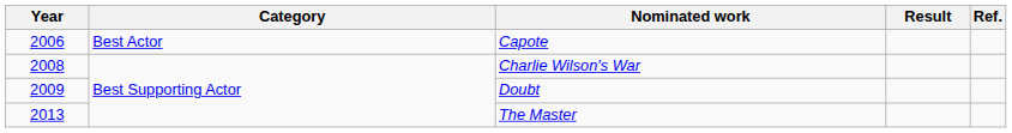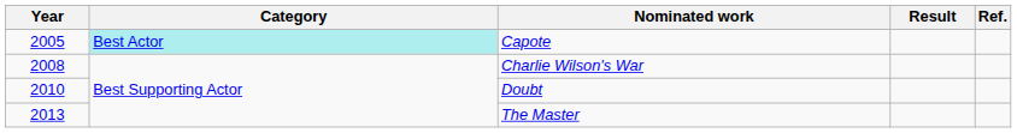Capote | Year: 2006 -> 2005
Capote | Category: no background -> paleturquoise background
Doubt | Year: 2009 -> 2010
